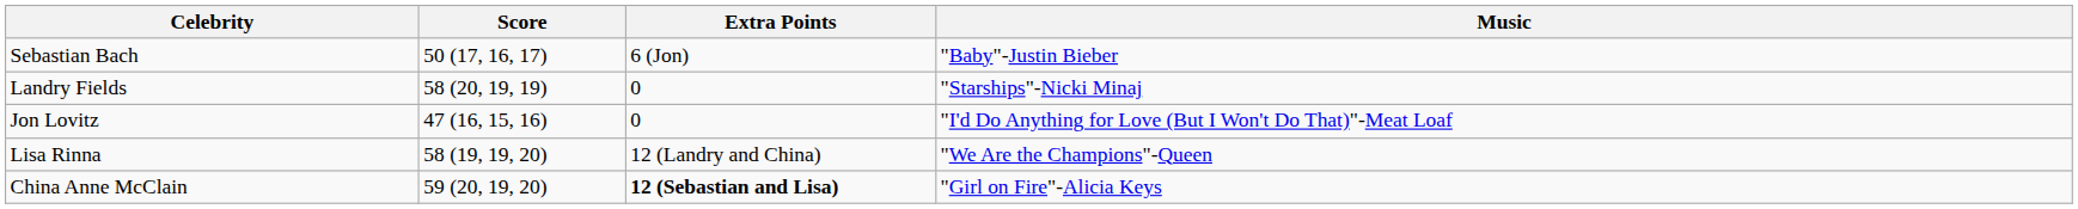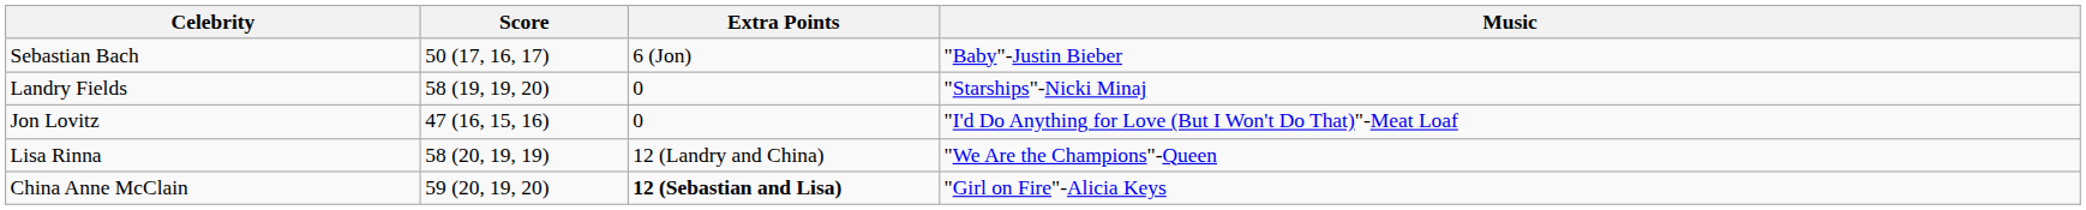Landry Fields | Score: 58 (20, 19, 19) -> 58 (19, 19, 20)
Lisa Rinna | Score: 58 (19, 19, 20) -> 58 (20, 19, 19)
